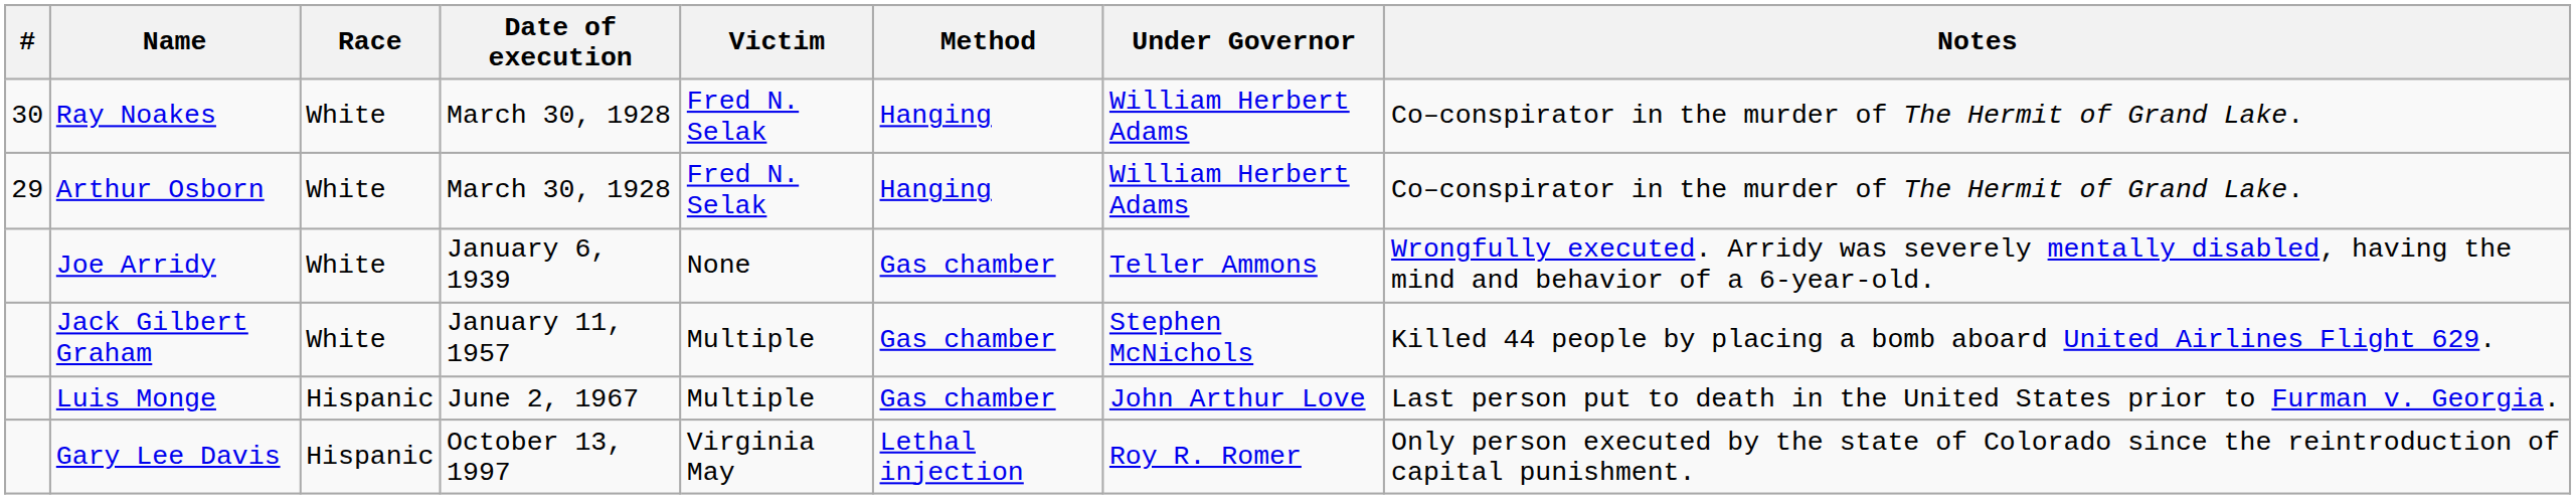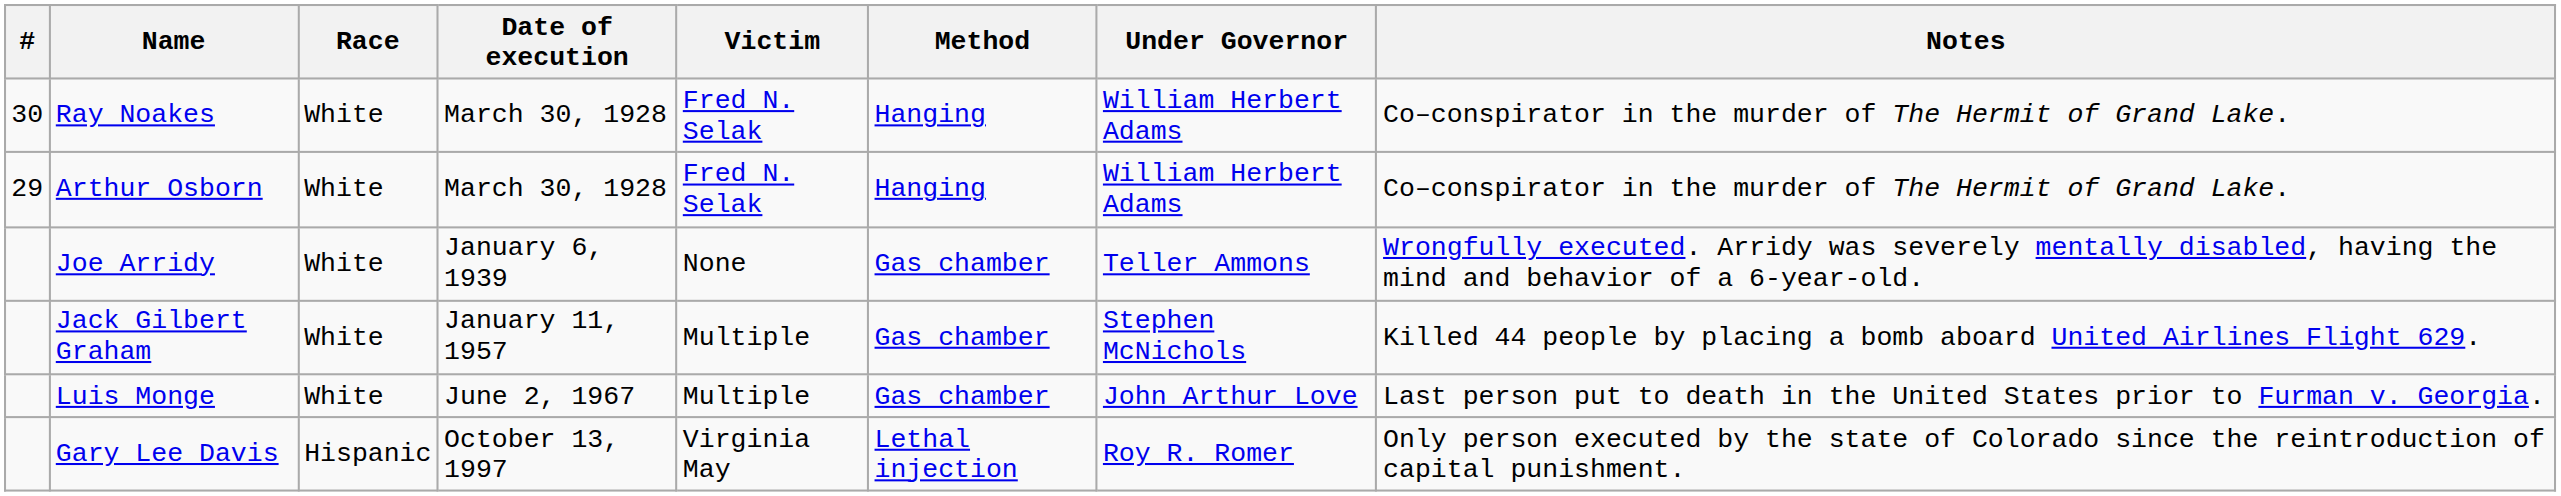Luis Monge | Race: Hispanic -> White
